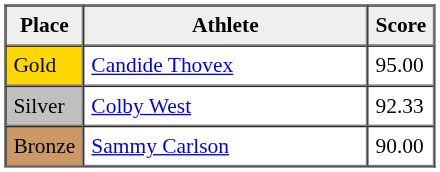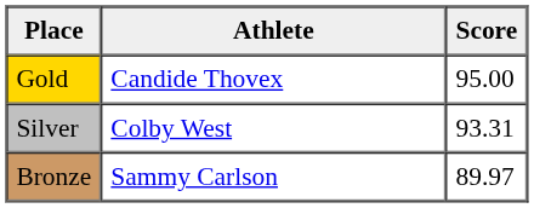Silver | Score: 92.33 -> 93.31
Bronze | Score: 90.00 -> 89.97
